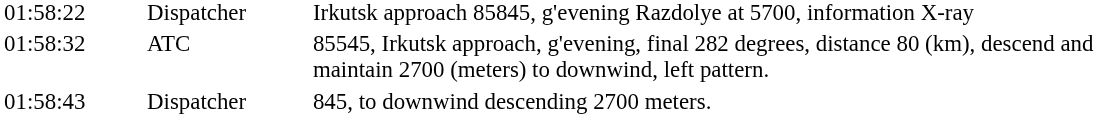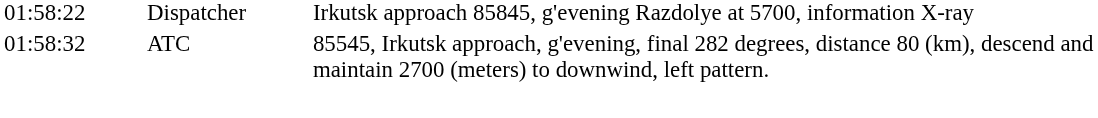- row: 01:58:43 | Dispatcher | 845, to downwind descending 2700 meters.
